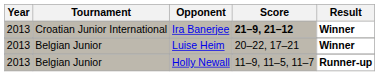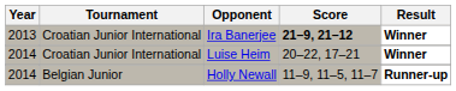Luise Heim | Year: 2013 -> 2014
Luise Heim | Tournament: Belgian Junior -> Croatian Junior International
Holly Newall | Year: 2013 -> 2014
